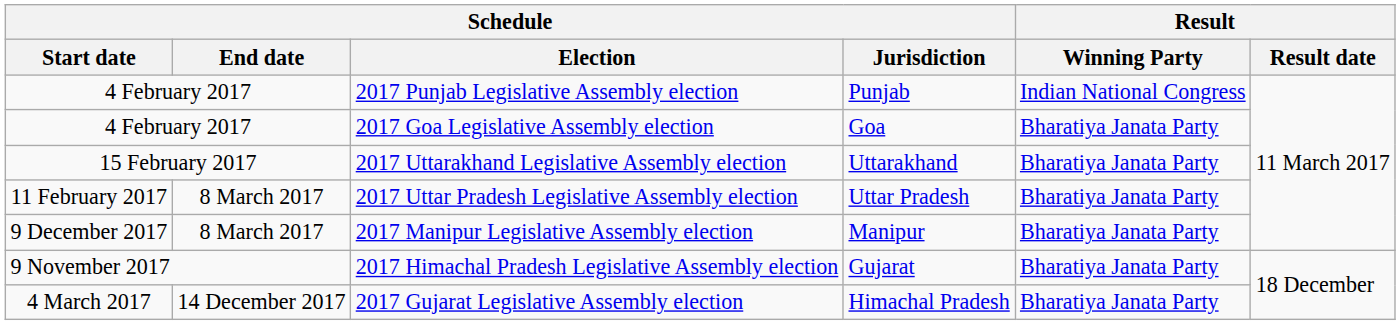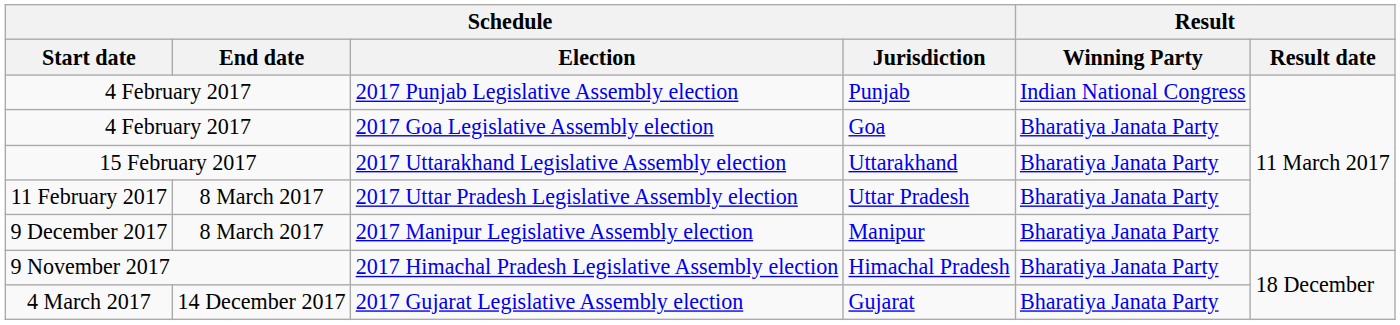2017 Himachal Pradesh Legislative Assembly election | Schedule / Jurisdiction: Gujarat -> Himachal Pradesh
2017 Gujarat Legislative Assembly election | Schedule / Jurisdiction: Himachal Pradesh -> Gujarat
